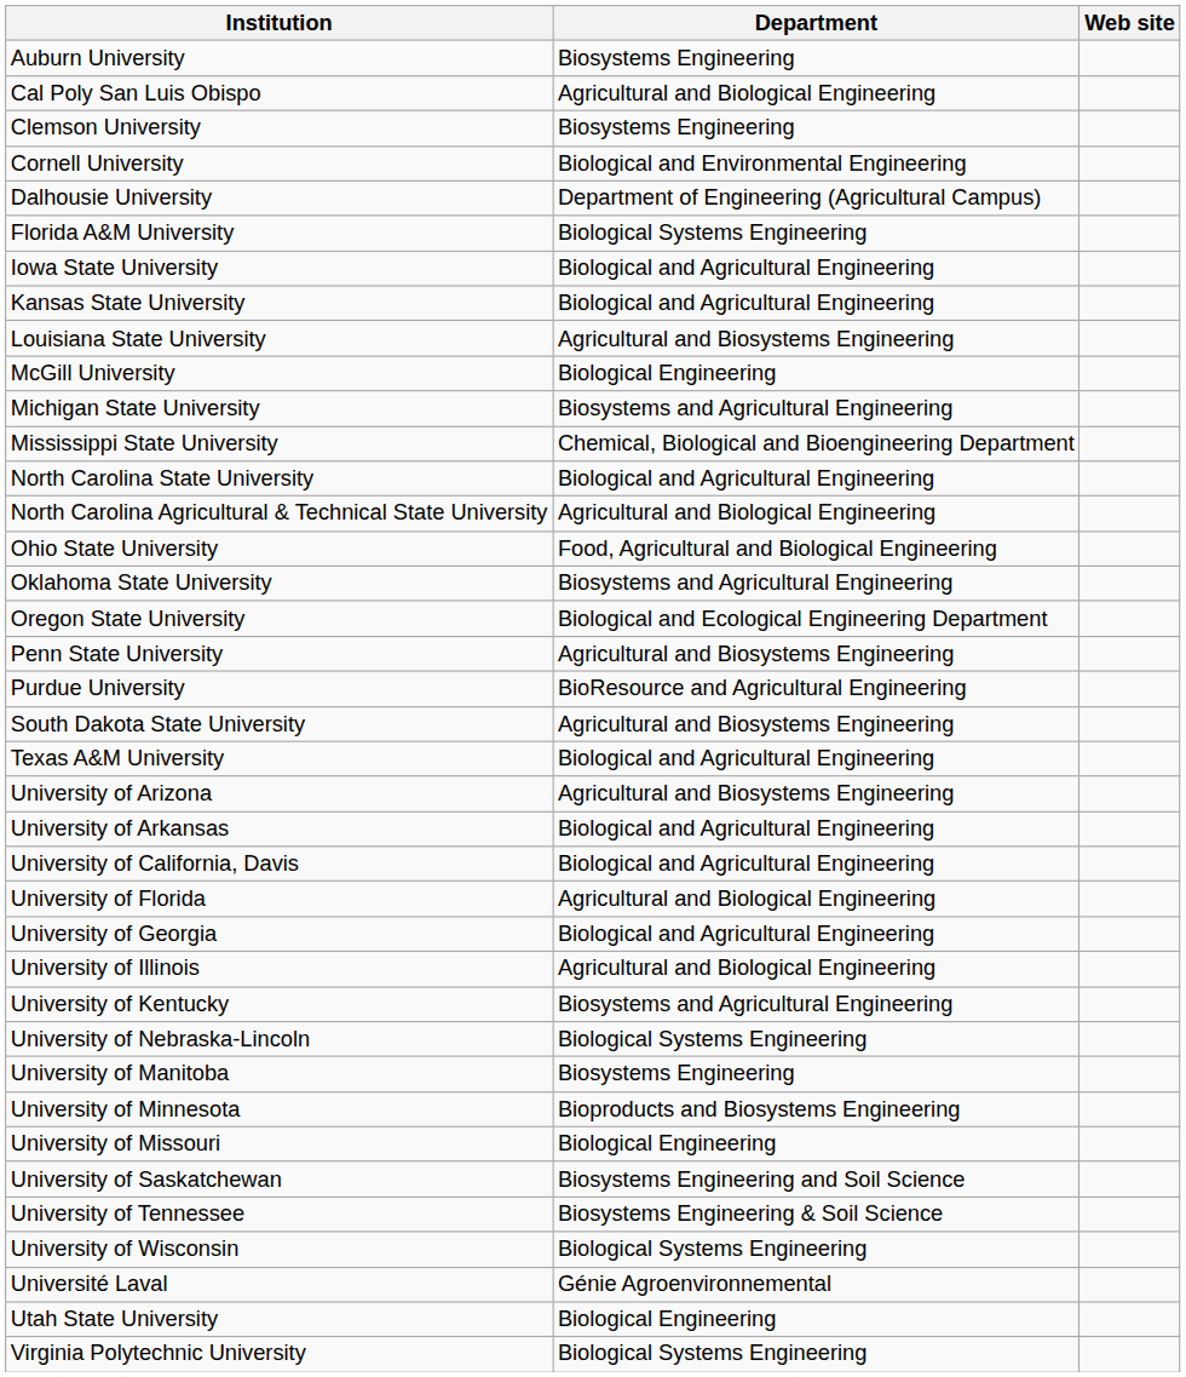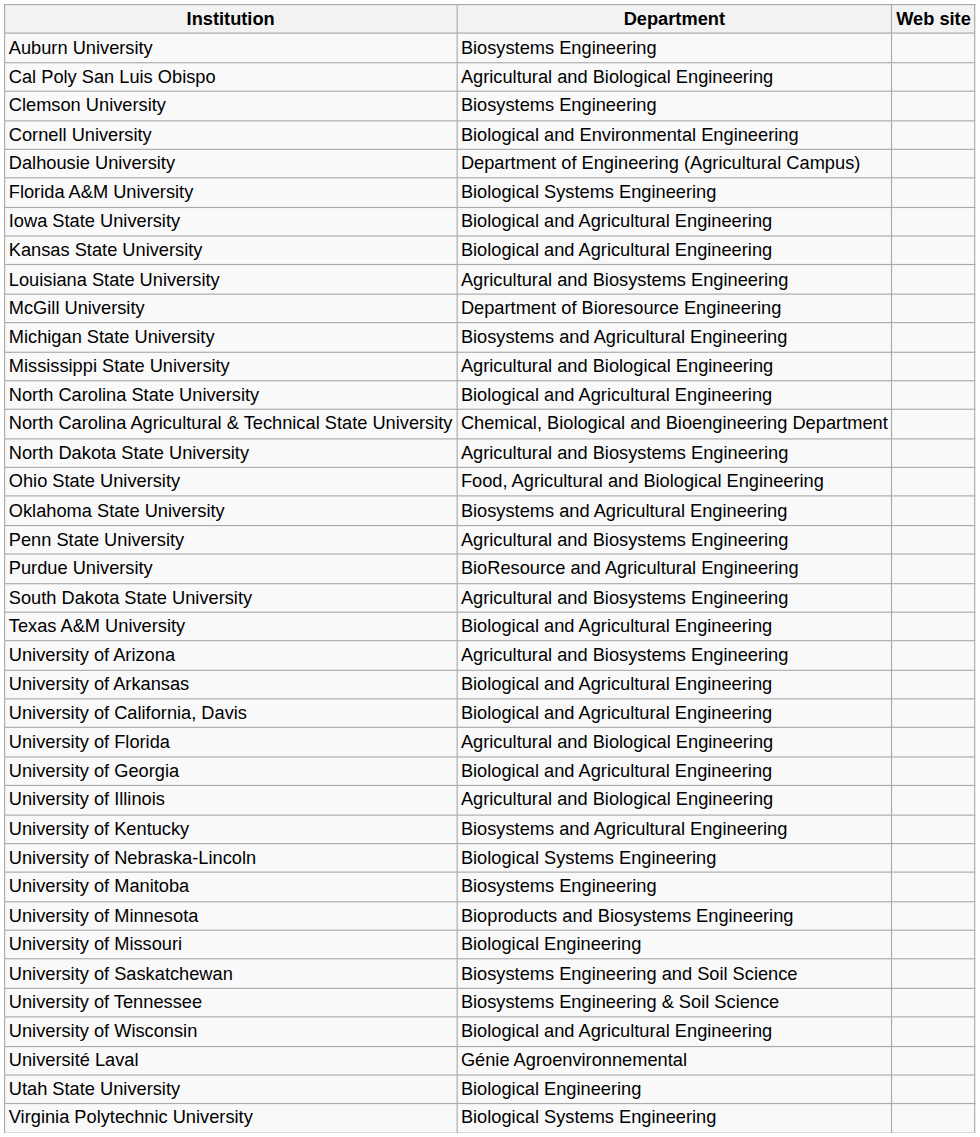McGill University | Department: Biological Engineering -> Department of Bioresource Engineering
Mississippi State University | Department: Chemical, Biological and Bioengineering Department -> Agricultural and Biological Engineering
North Carolina Agricultural & Technical State University | Department: Agricultural and Biological Engineering -> Chemical, Biological and Bioengineering Department
+ row: North Dakota State University | Agricultural and Biosystems Engineering
- row: Oregon State University | Biological and Ecological Engineering Department
University of Wisconsin | Department: Biological Systems Engineering -> Biological and Agricultural Engineering
